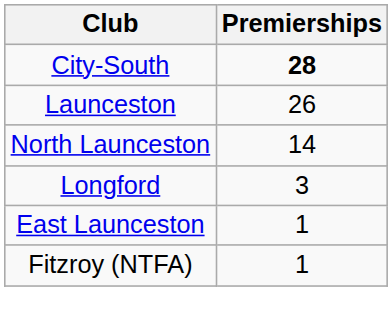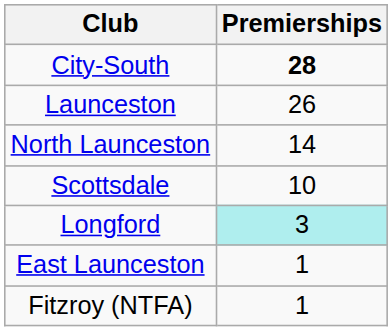+ row: Scottsdale | 10
Longford | Premierships: no background -> paleturquoise background
